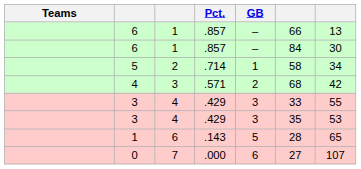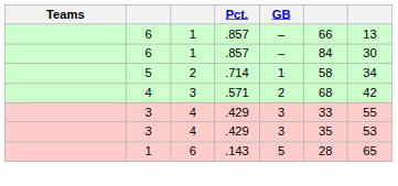- row: 0 | 7 | .000 | 6 | 27 | 107
